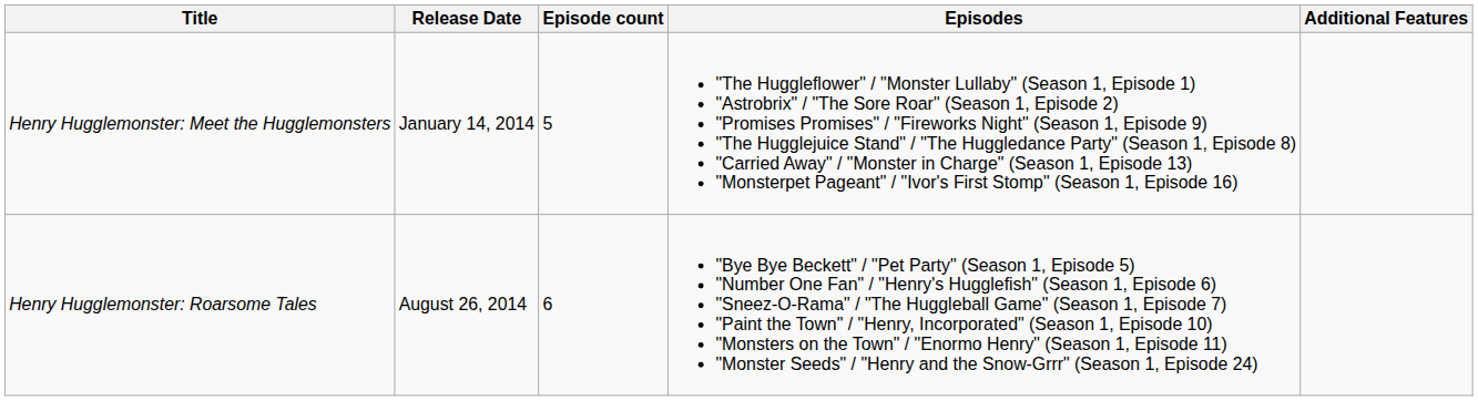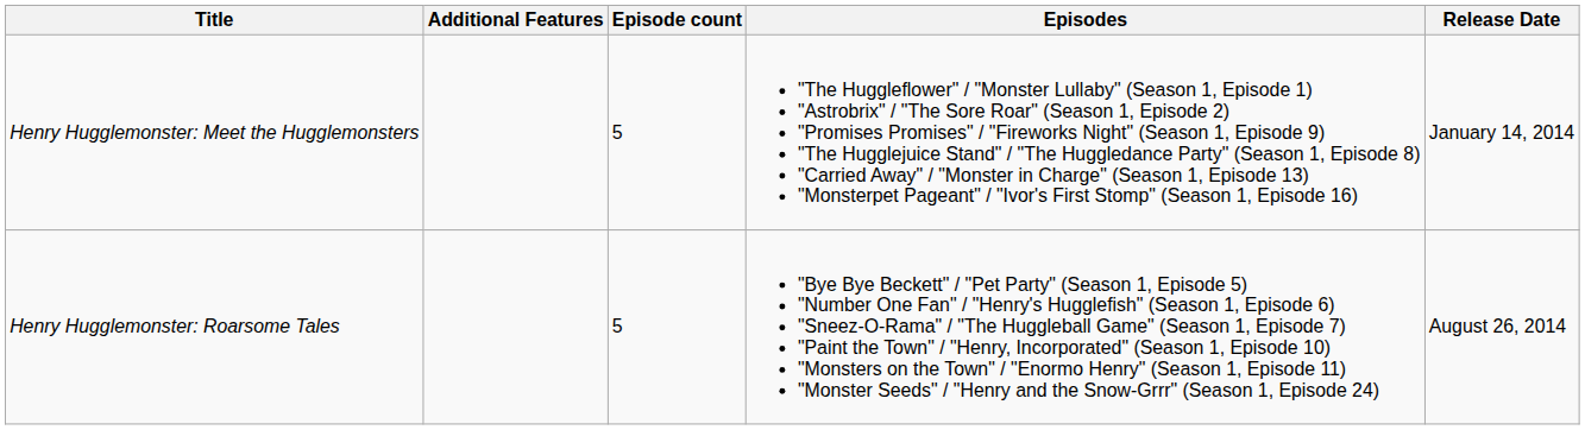columns swapped: Release Date <-> Additional Features
Henry Hugglemonster: Roarsome Tales | Episode count: 6 -> 5
